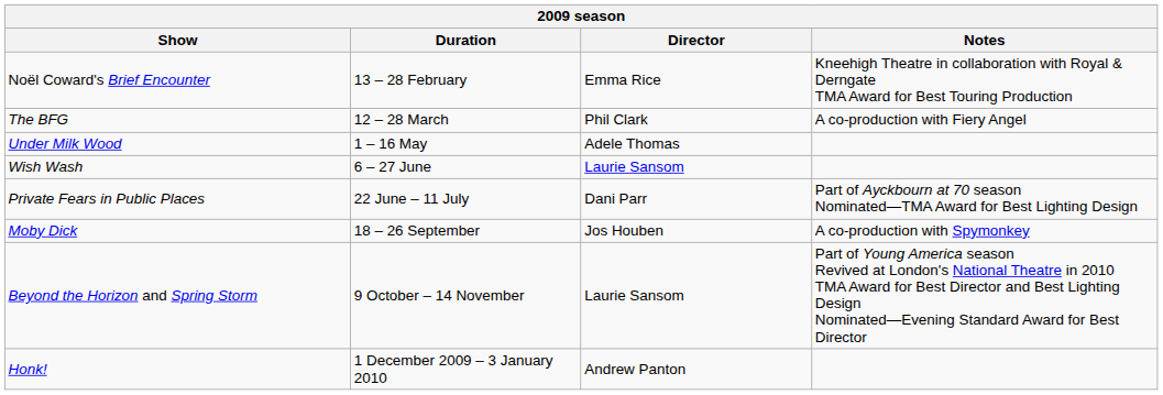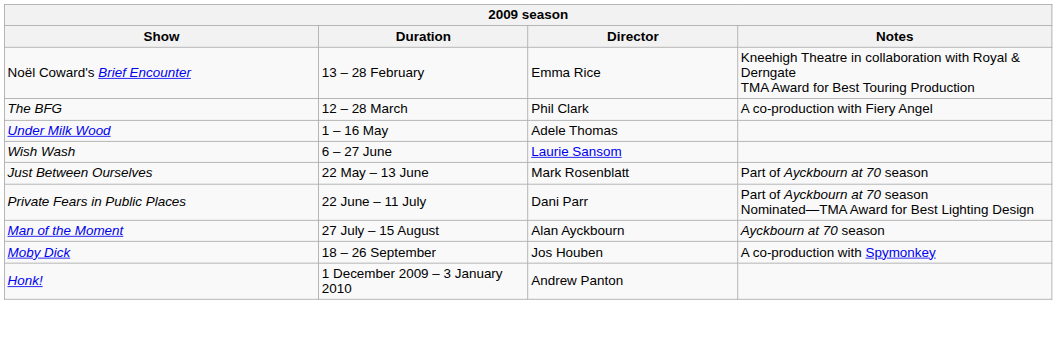+ row: Just Between Ourselves | 22 May – 13 June | Mark Rosenblatt | Part of Ayckbourn at 70 season
+ row: Man of the Moment | 27 July – 15 August | Alan Ayckbourn | Ayckbourn at 70 season
- row: Beyond the Horizon and Spring Storm | 9 October – 14 November | Laurie Sansom | Part of Young America season Revived at London's National Theatre in 2010 TMA Award for Best Director and Best Lighting Design Nominated—Evening Standard Award for Best Director
